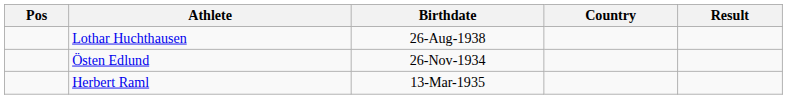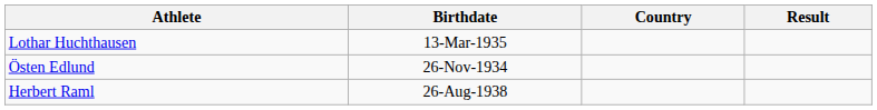- column: Pos
Lothar Huchthausen | Birthdate: 26-Aug-1938 -> 13-Mar-1935
Herbert Raml | Birthdate: 13-Mar-1935 -> 26-Aug-1938
